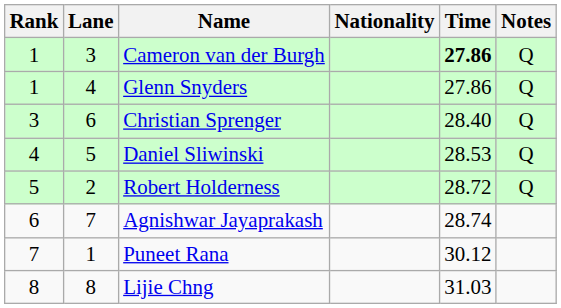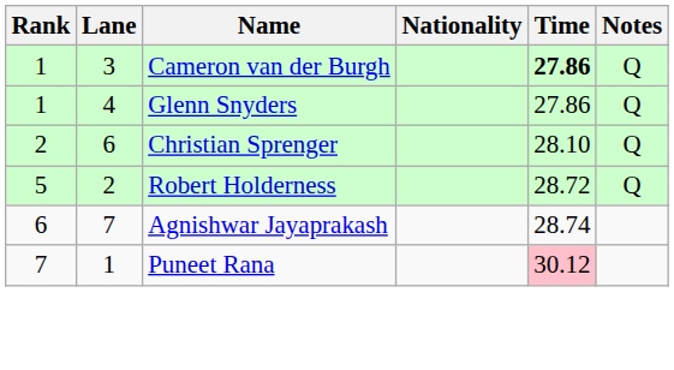Christian Sprenger | Rank: 3 -> 2
Christian Sprenger | Time: 28.40 -> 28.10
- row: 4 | 5 | Daniel Sliwinski | 28.53 | Q
Puneet Rana | Time: no background -> pink background
- row: 8 | 8 | Lijie Chng | 31.03
